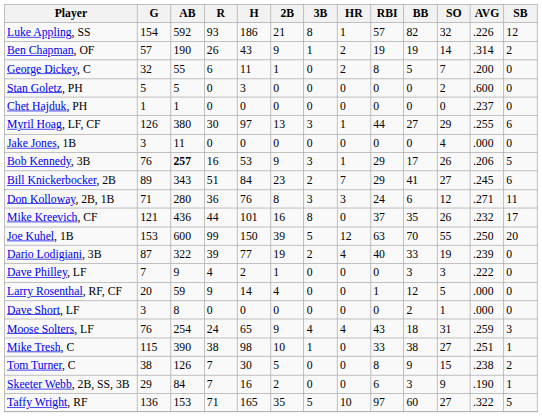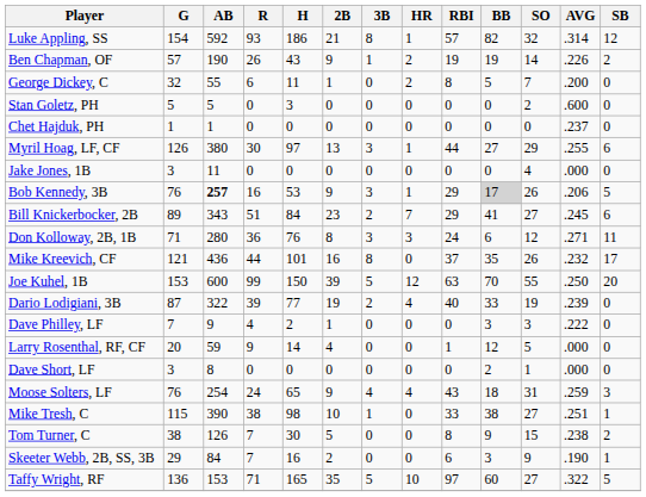Luke Appling, SS | AVG: .226 -> .314
Ben Chapman, OF | AVG: .314 -> .226
Bob Kennedy, 3B | BB: no background -> lightgrey background
